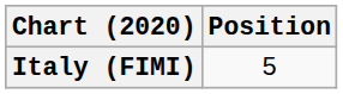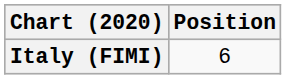Italy (FIMI) | Position: 5 -> 6
